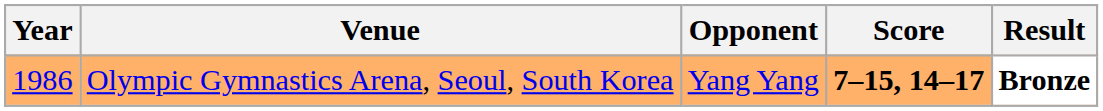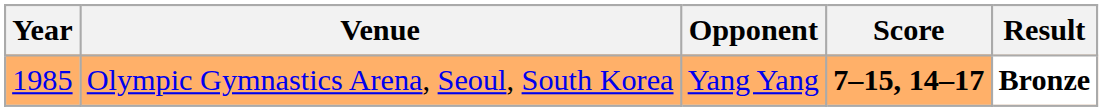Olympic Gymnastics Arena, Seoul, South Korea | Year: 1986 -> 1985
